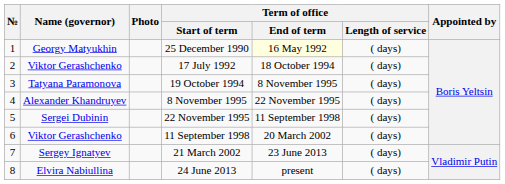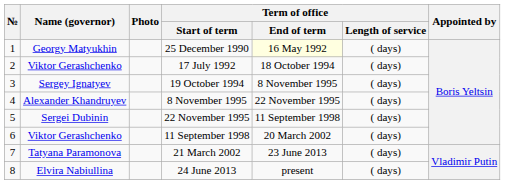19 October 1994 | Name (governor): Tatyana Paramonova -> Sergey Ignatyev
21 March 2002 | Name (governor): Sergey Ignatyev -> Tatyana Paramonova
